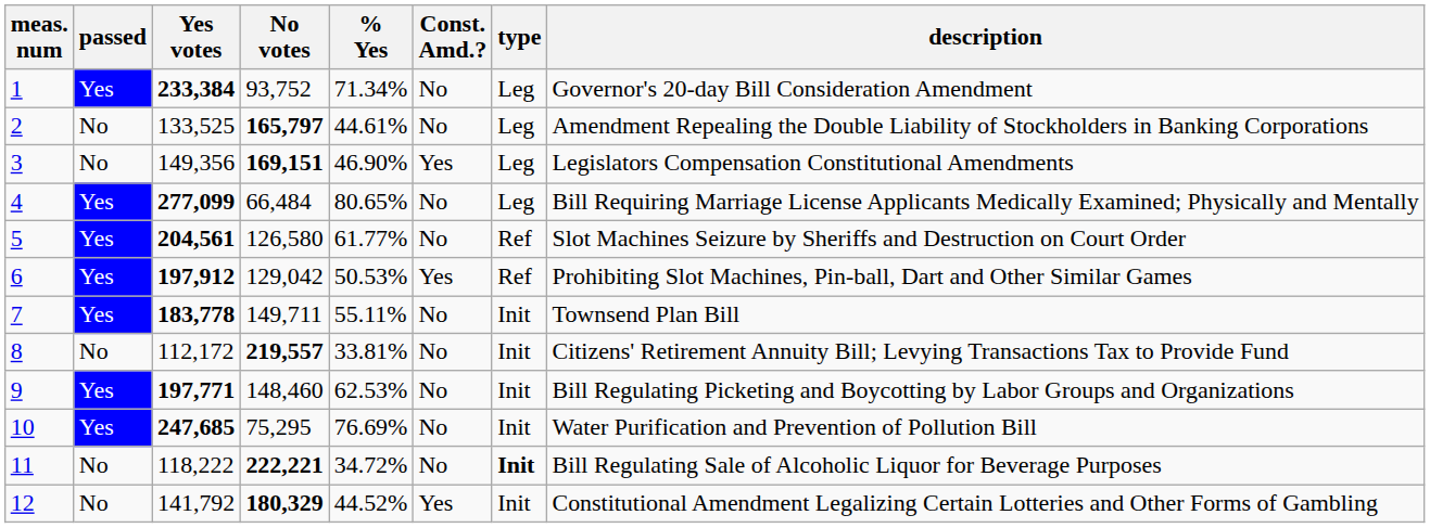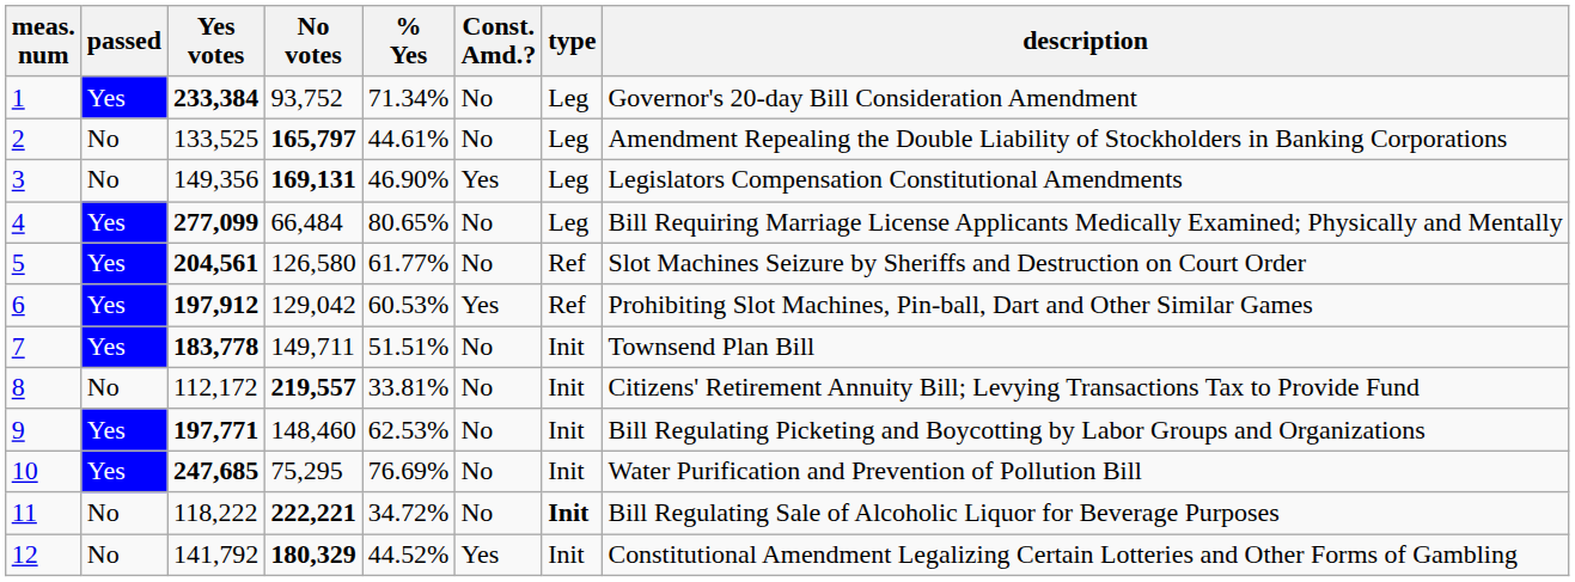3 | No votes: 169,151 -> 169,131
6 | % Yes: 50.53% -> 60.53%
7 | % Yes: 55.11% -> 51.51%
